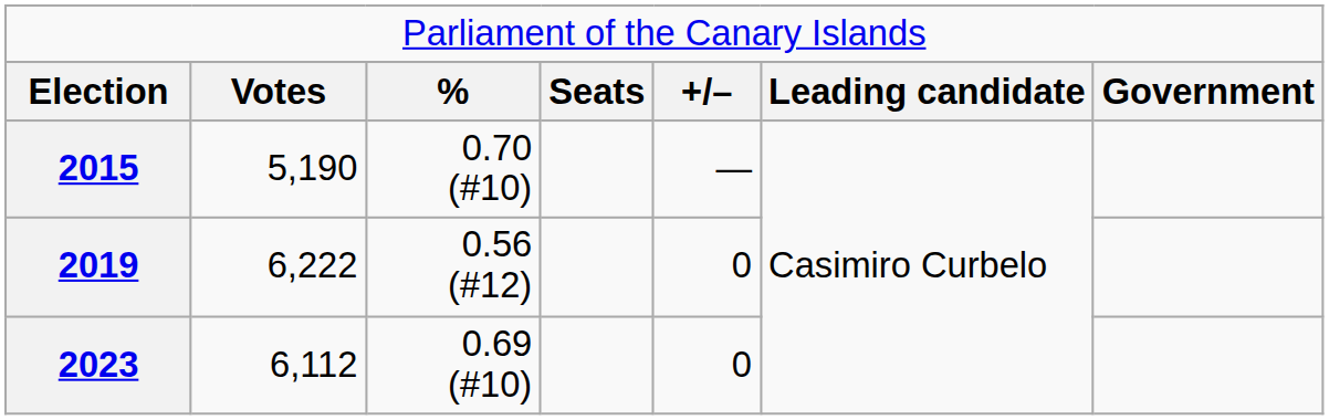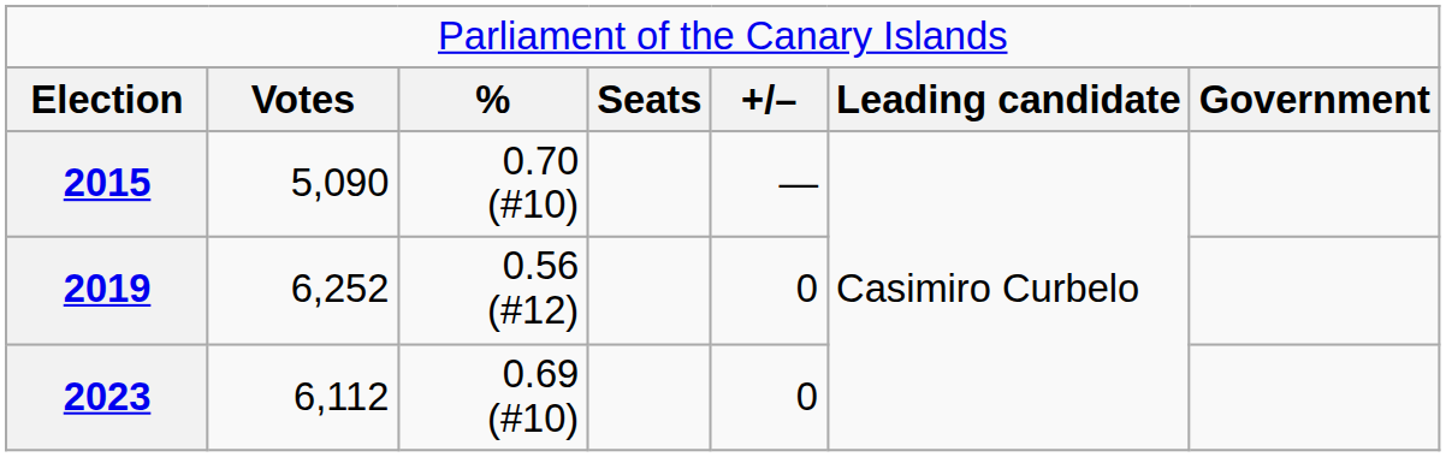2015 | column 2: 5,190 -> 5,090
2019 | column 2: 6,222 -> 6,252
